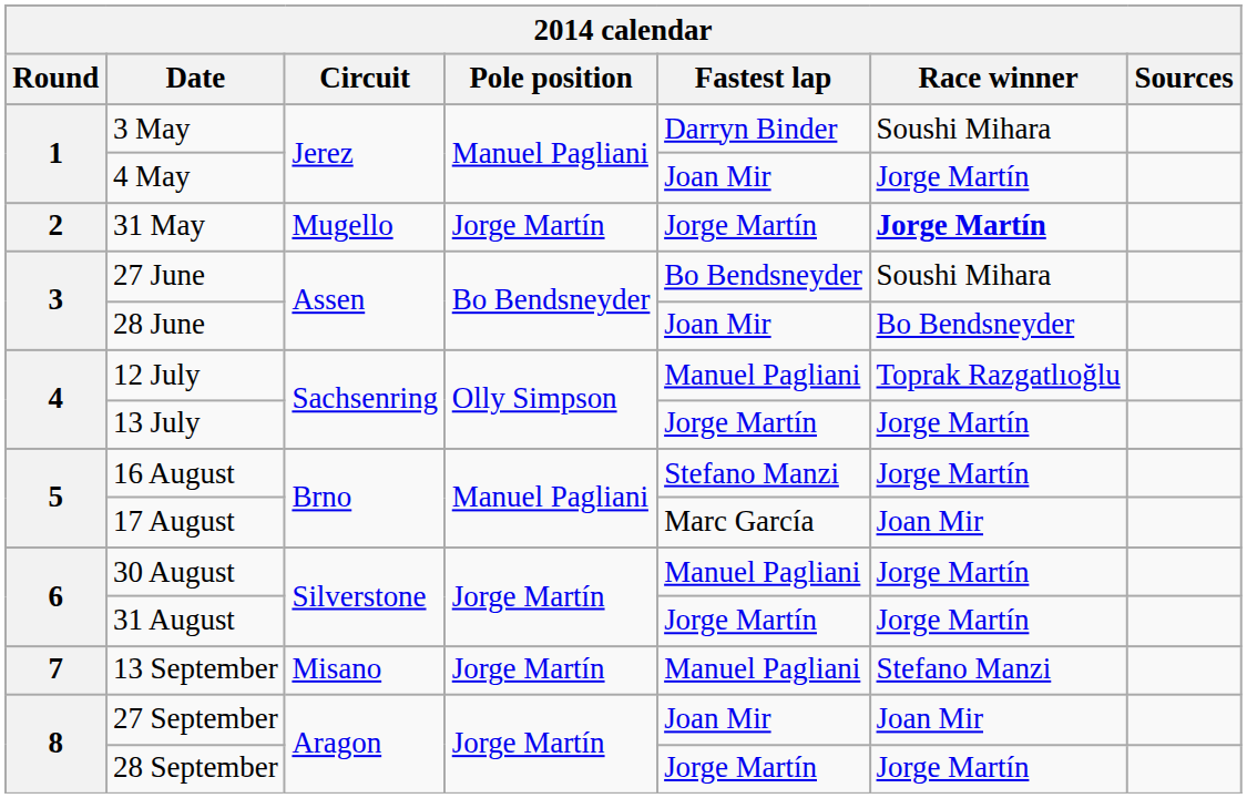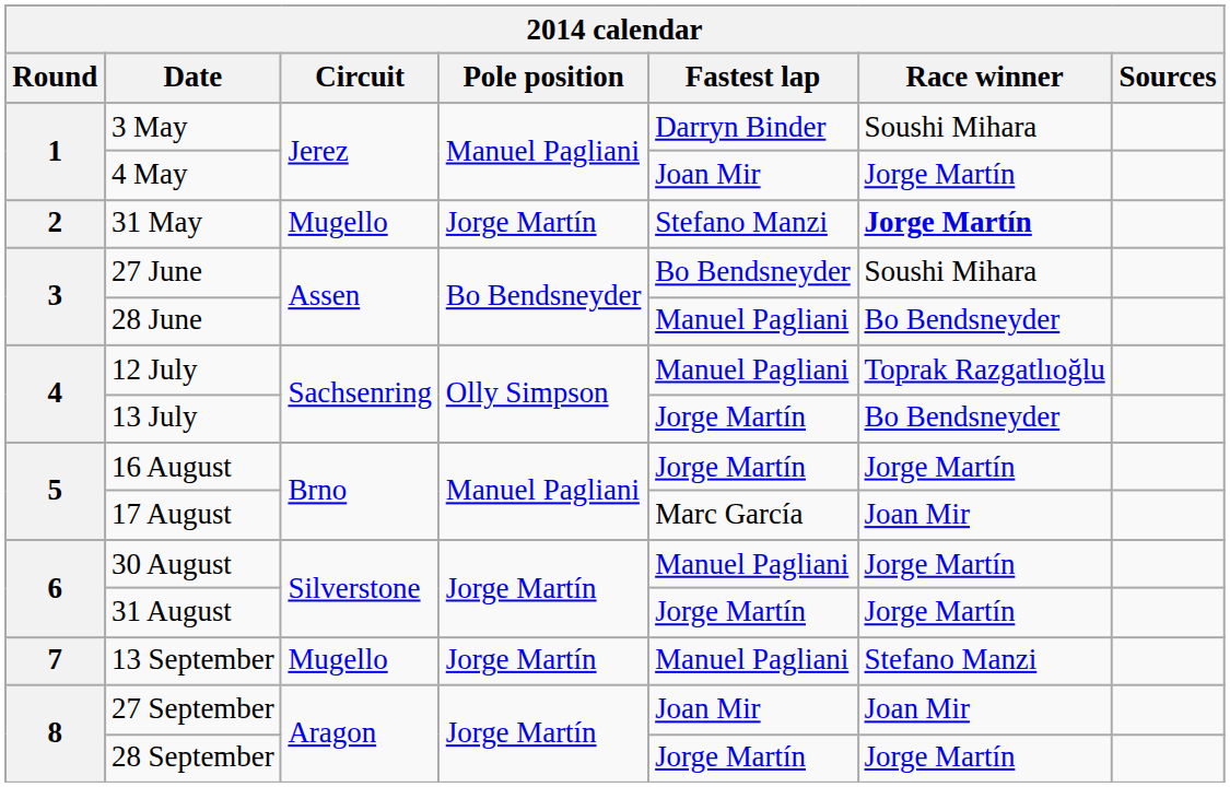31 May | Fastest lap: Jorge Martín -> Stefano Manzi
28 June | Fastest lap: Joan Mir -> Manuel Pagliani
13 July | Race winner: Jorge Martín -> Bo Bendsneyder
16 August | Fastest lap: Stefano Manzi -> Jorge Martín
13 September | Circuit: Misano -> Mugello
